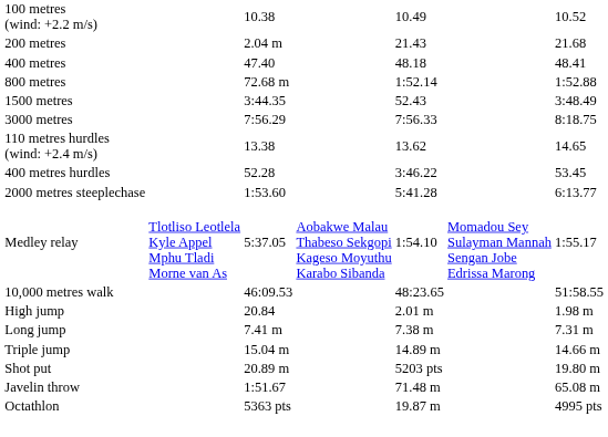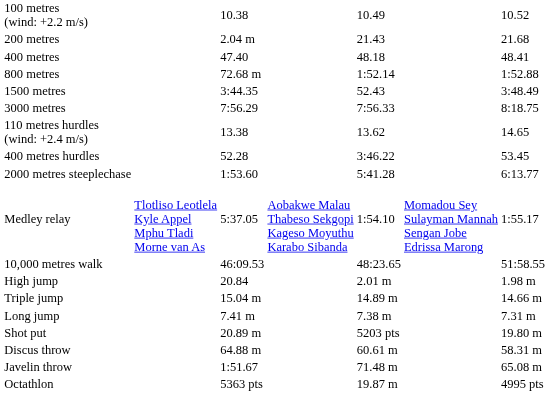rows swapped: Long jump <-> Triple jump
+ row: Discus throw | 64.88 m | 60.61 m | 58.31 m
